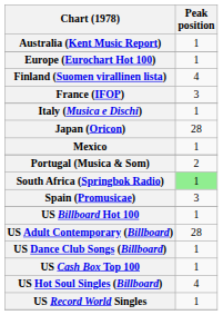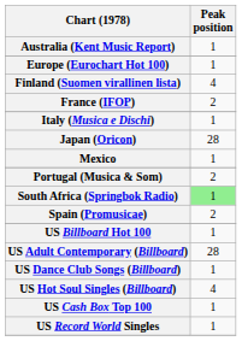France (IFOP) | Peak position: 3 -> 2
Spain (Promusicae) | Peak position: 3 -> 2
rows swapped: US Hot Soul Singles (Billboard) <-> US Cash Box Top 100
